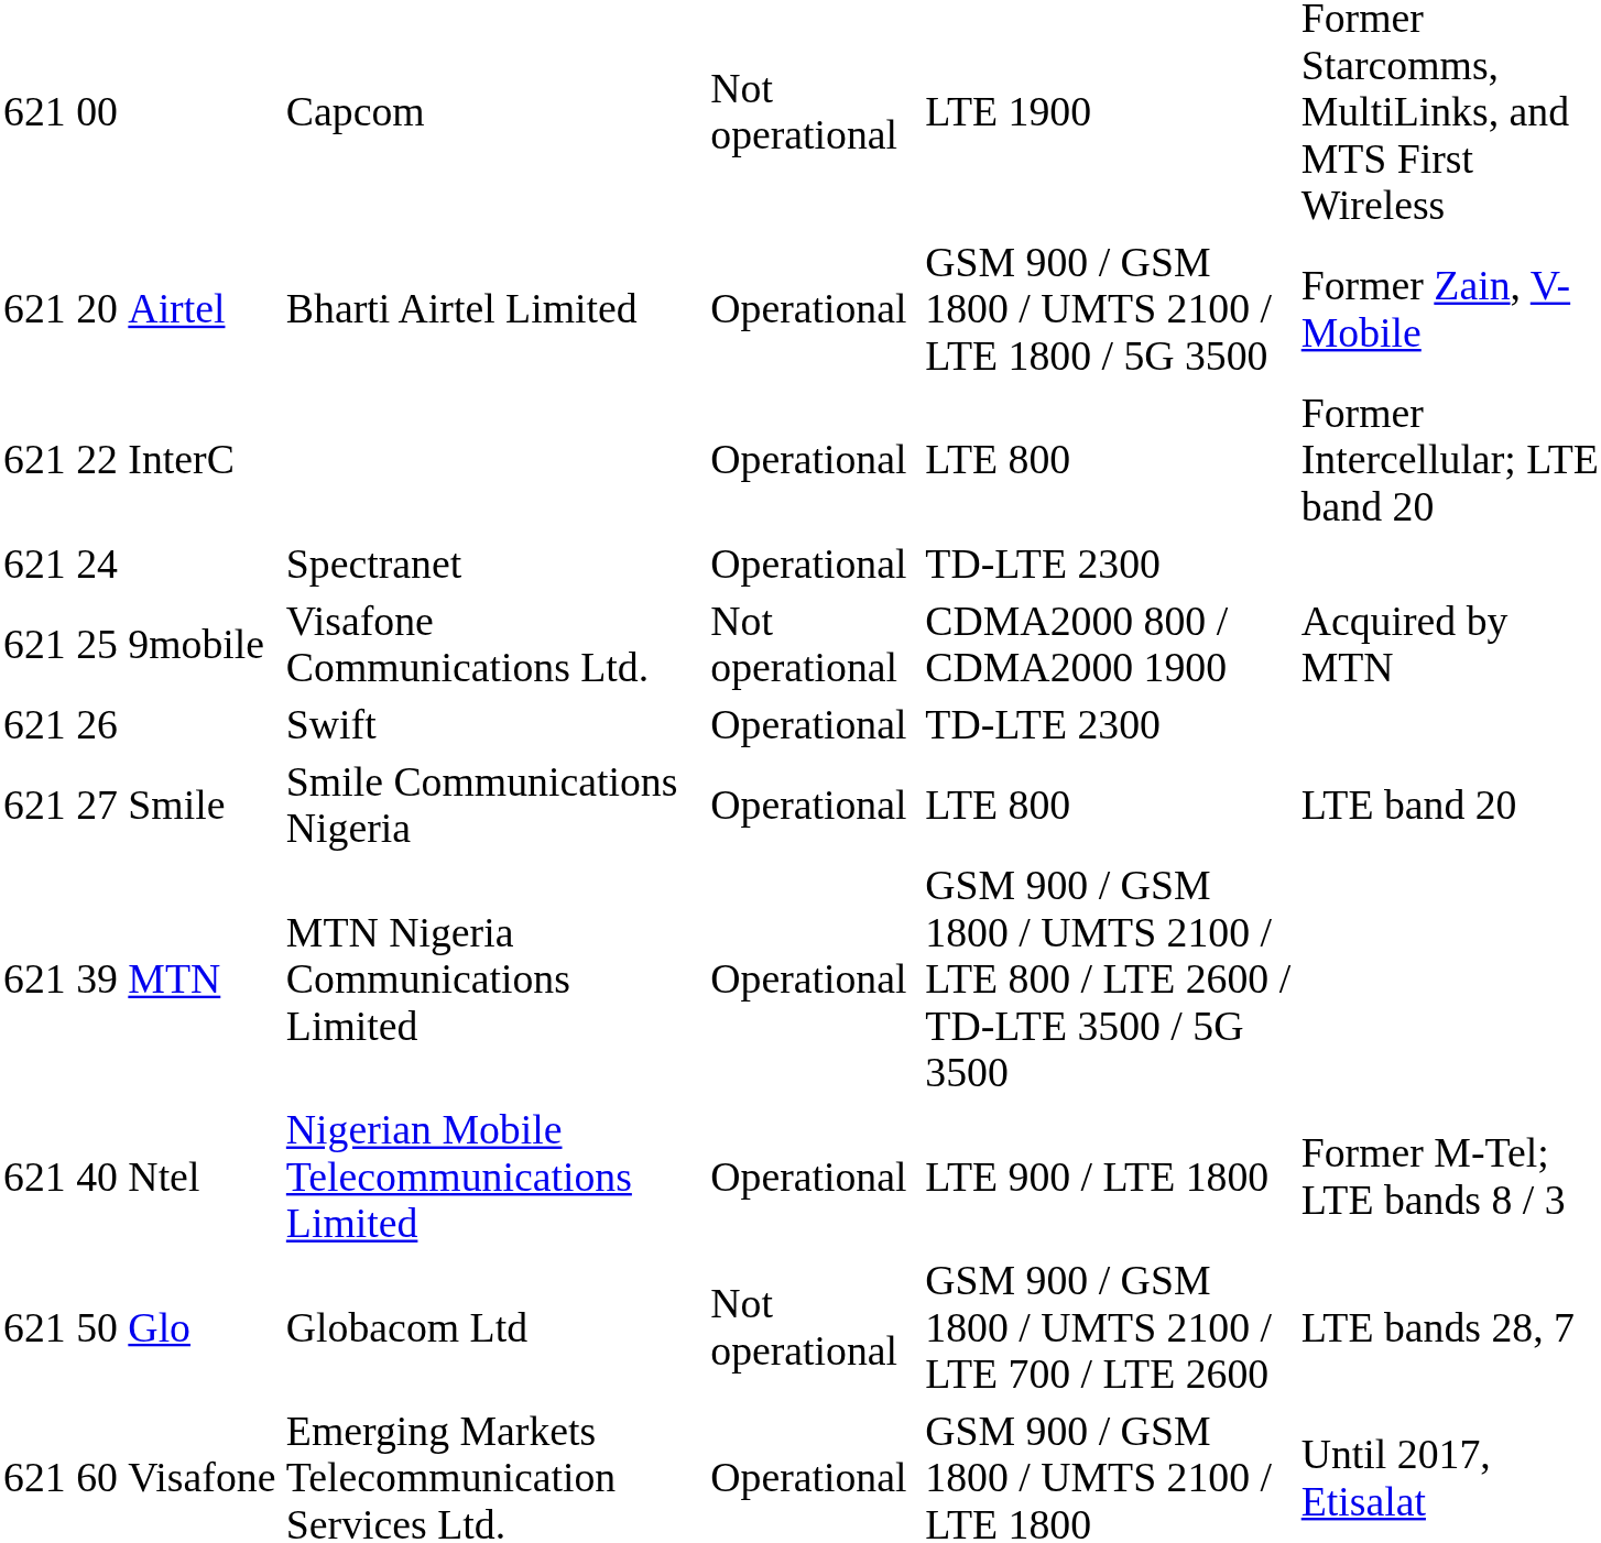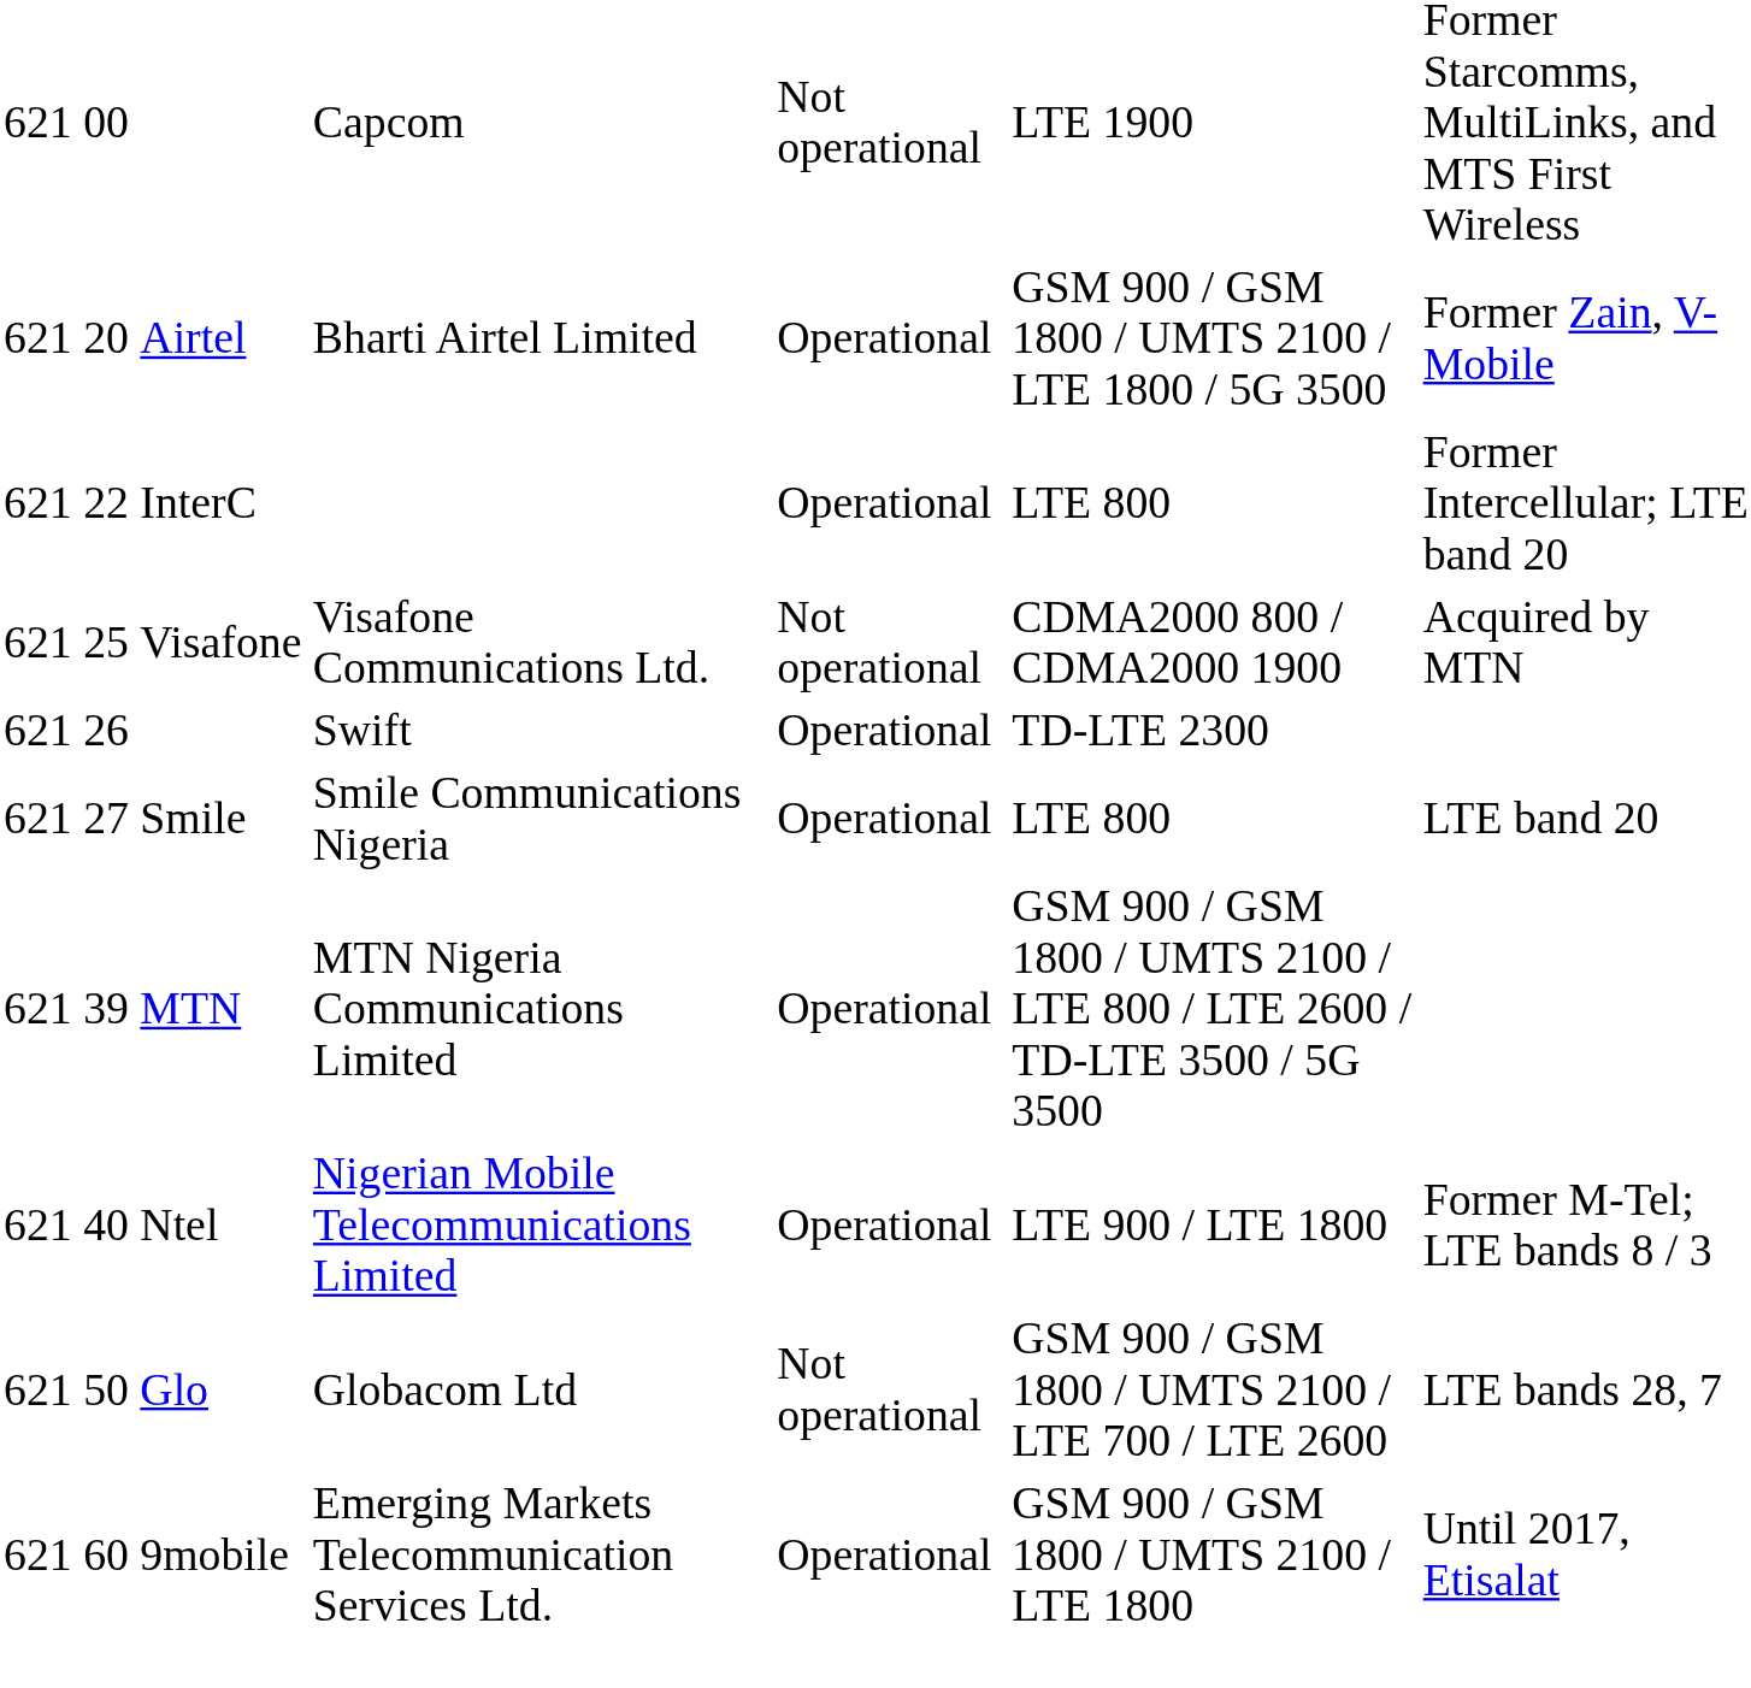- row: 621 | 24 | Spectranet | Operational | TD-LTE 2300
Visafone Communications Ltd. | column 3: 9mobile -> Visafone
Emerging Markets Telecommunication Services Ltd. | column 3: Visafone -> 9mobile
